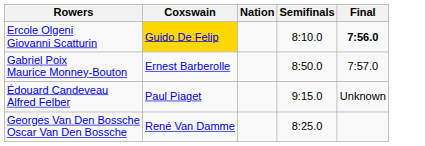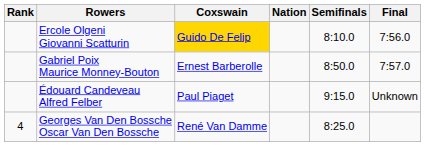+ column: Rank | 4
Ercole Olgeni Giovanni Scatturin | Final: bold -> normal
